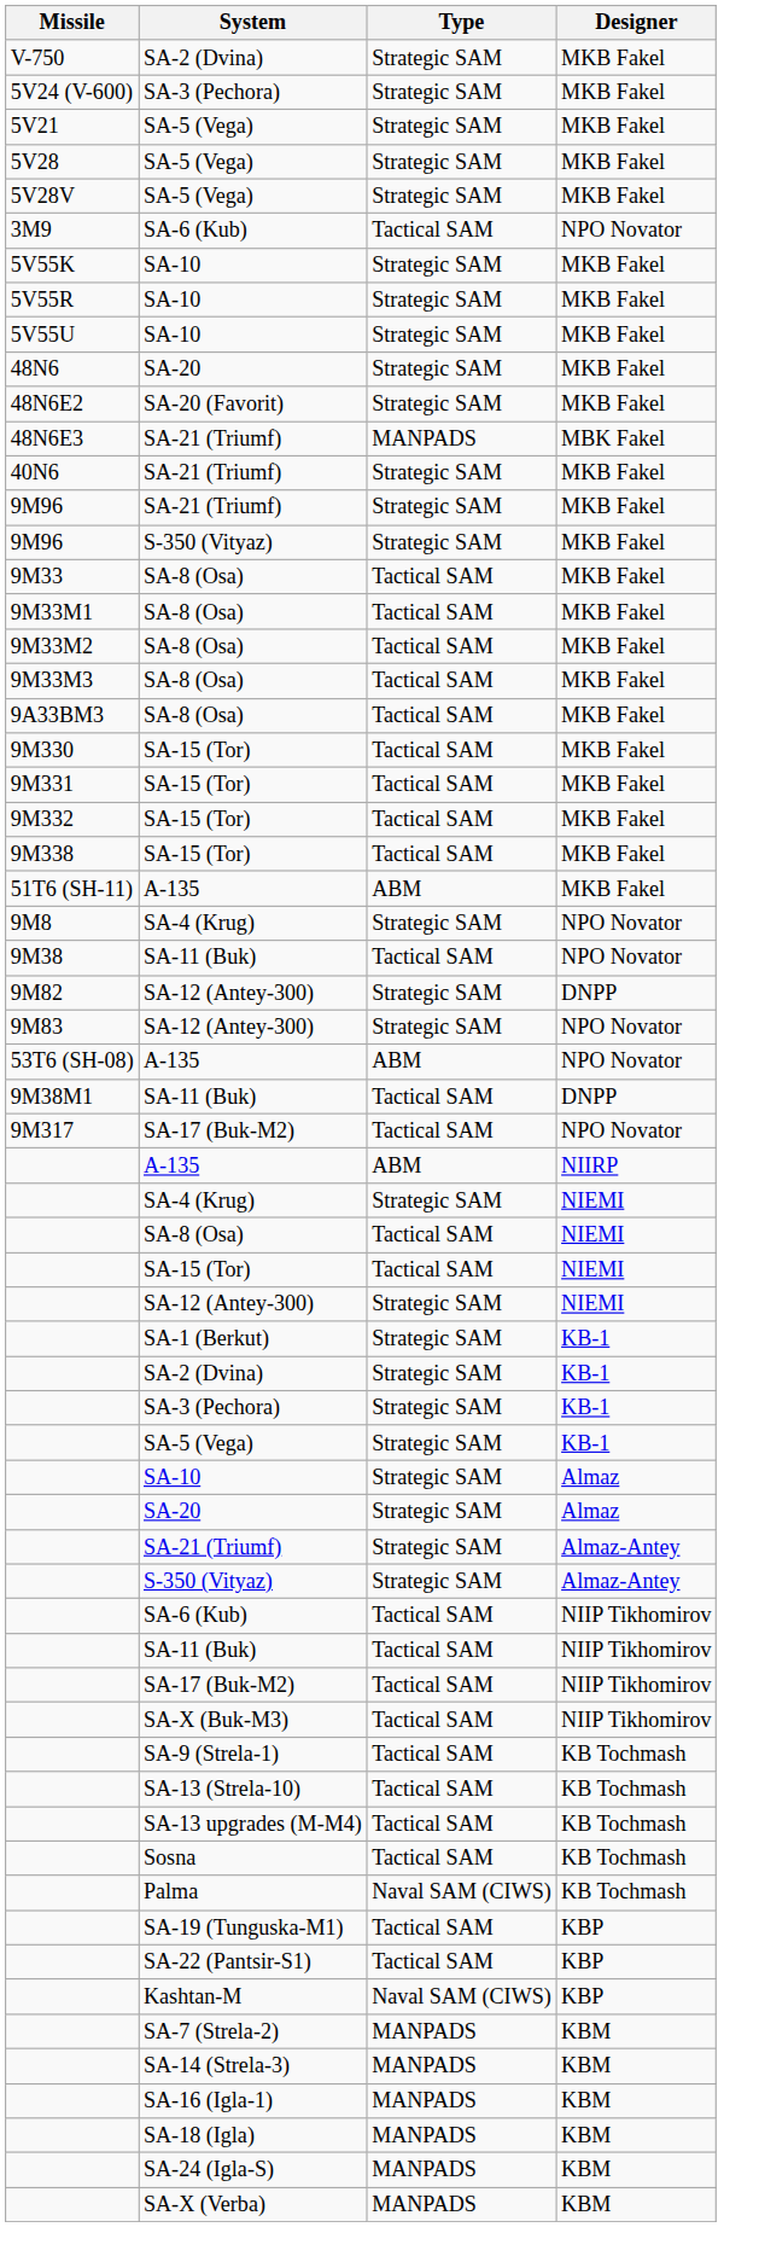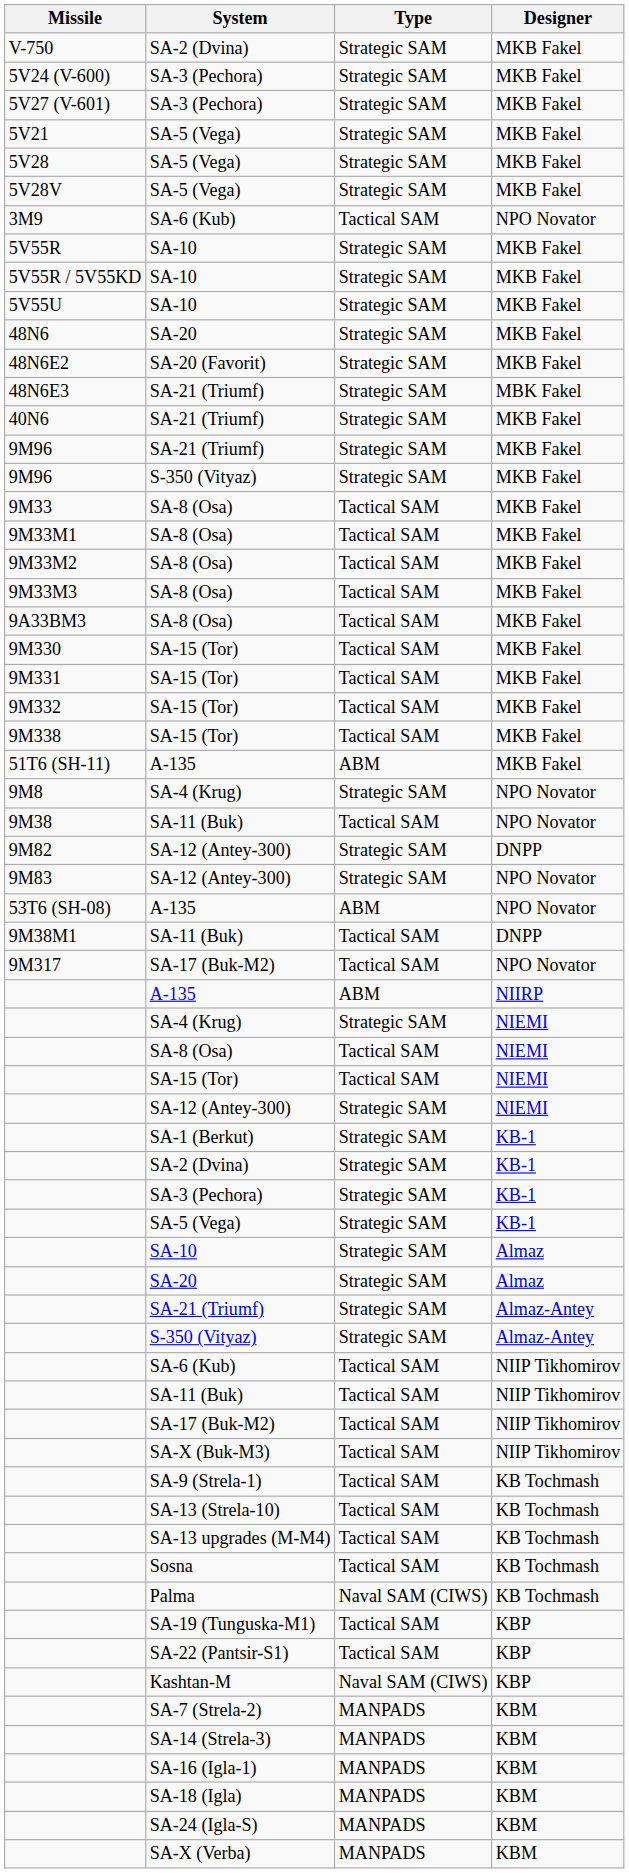+ row: 5V27 (V-601) | SA-3 (Pechora) | Strategic SAM | MKB Fakel
- row: 5V55K | SA-10 | Strategic SAM | MKB Fakel
+ row: 5V55R / 5V55KD | SA-10 | Strategic SAM | MKB Fakel
48N6E3 | Type: MANPADS -> Strategic SAM
